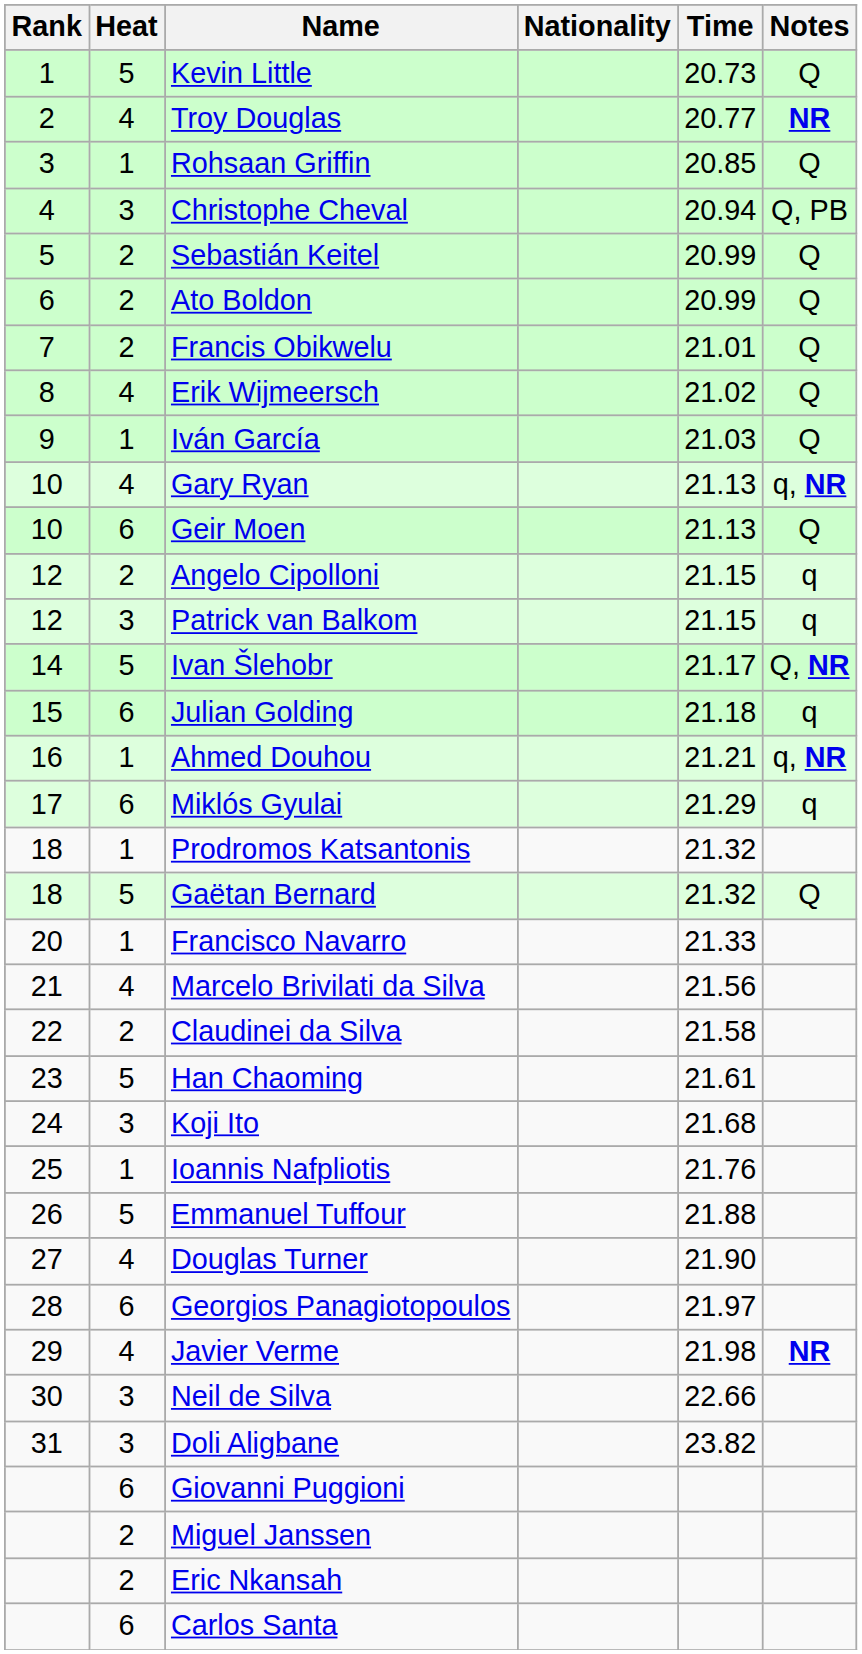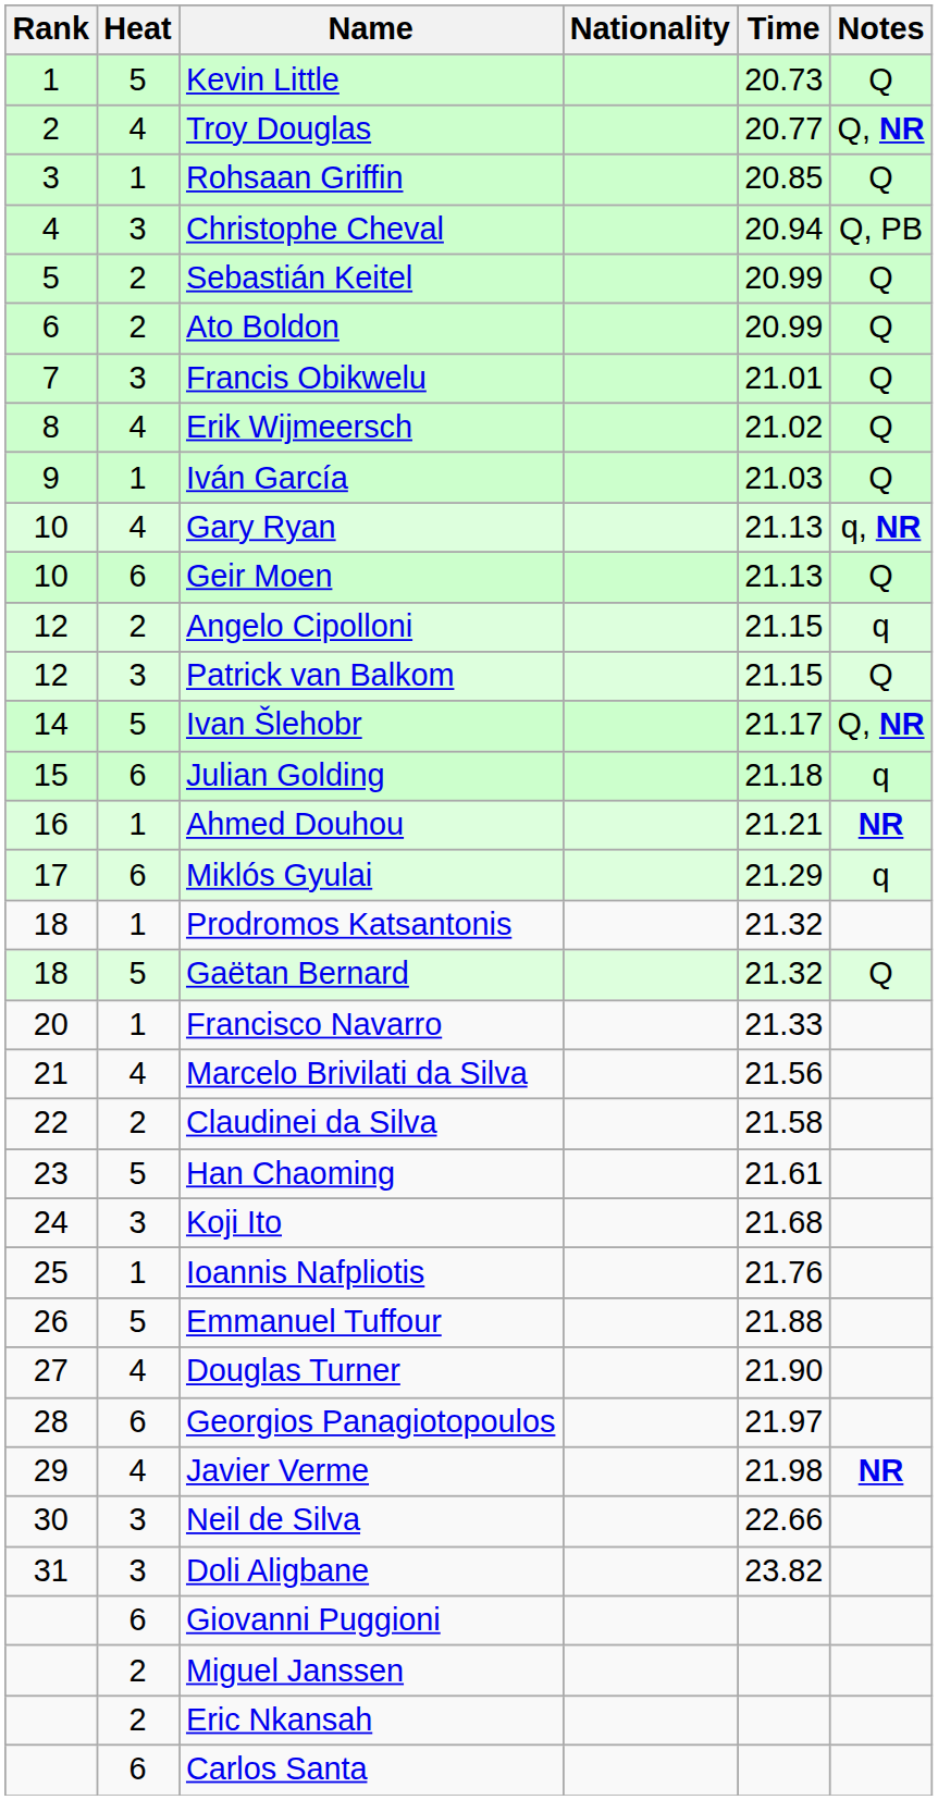Troy Douglas | Notes: NR -> Q, NR
Francis Obikwelu | Heat: 2 -> 3
Patrick van Balkom | Notes: q -> Q
Ahmed Douhou | Notes: q, NR -> NR
